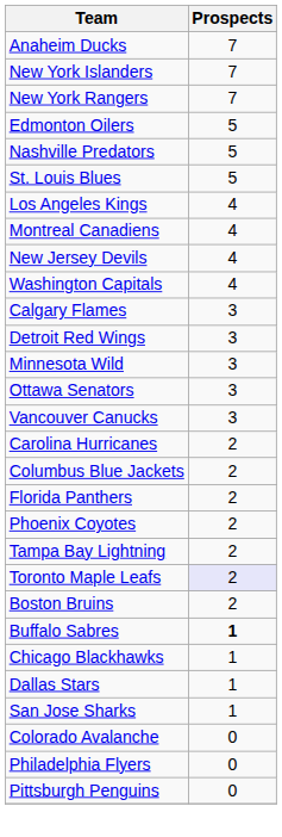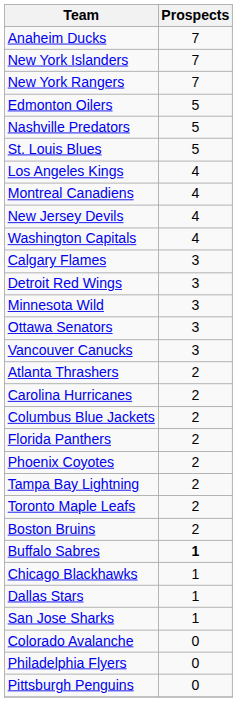+ row: Atlanta Thrashers | 2
Toronto Maple Leafs | Prospects: lavender background -> no background
